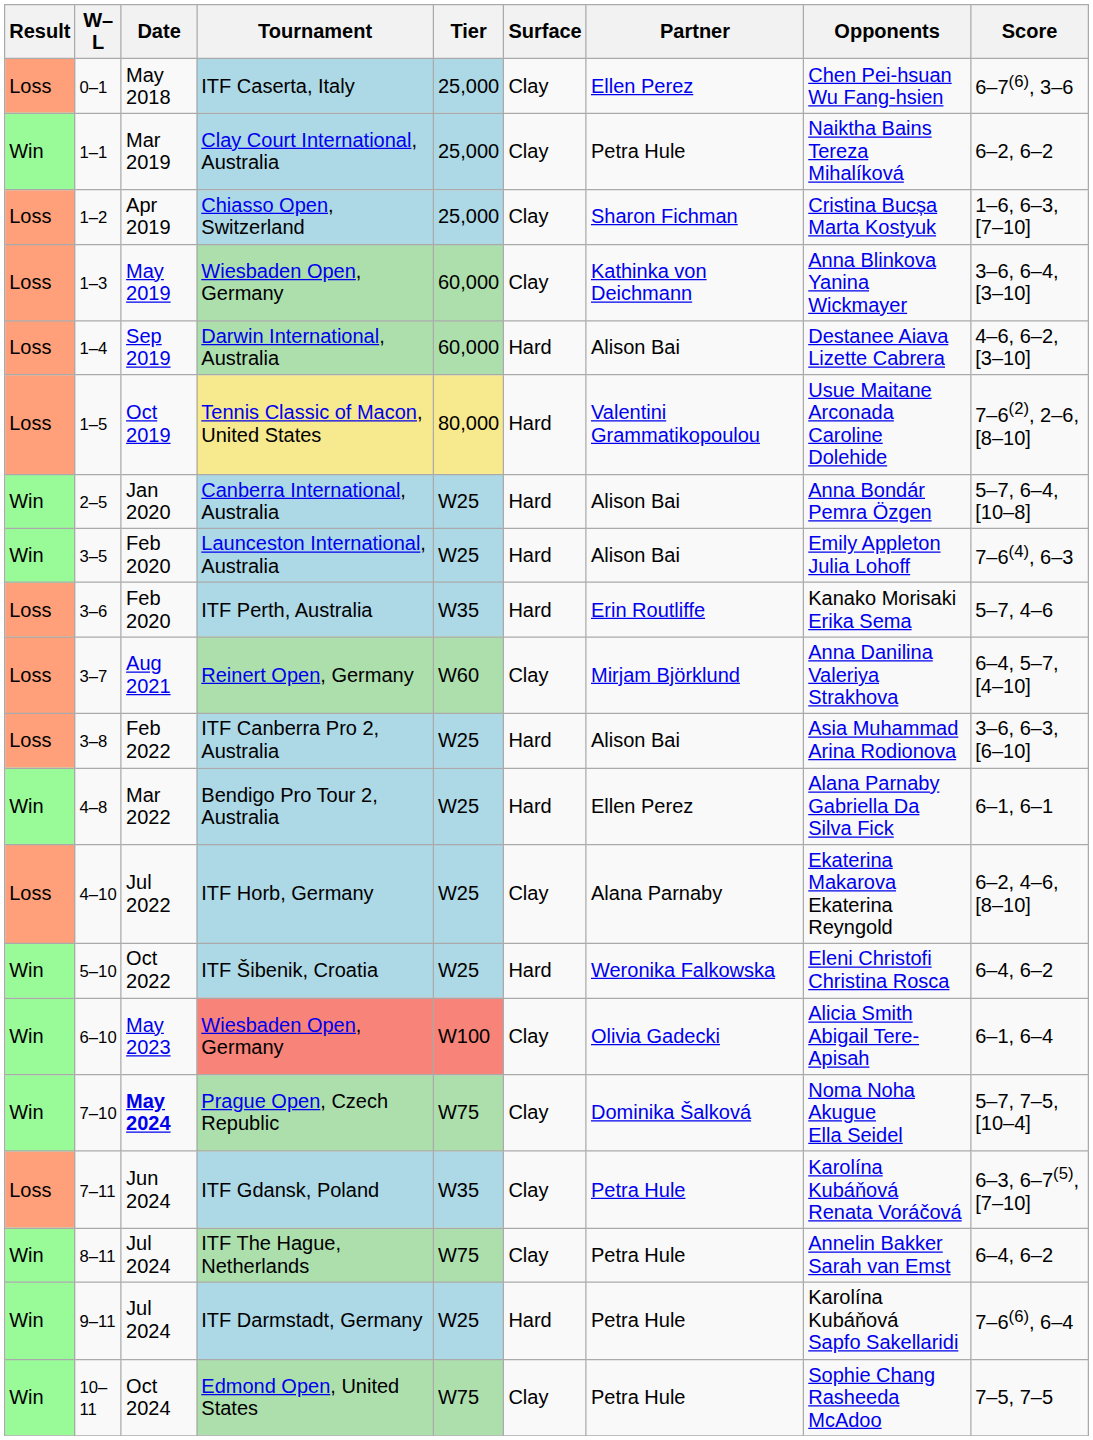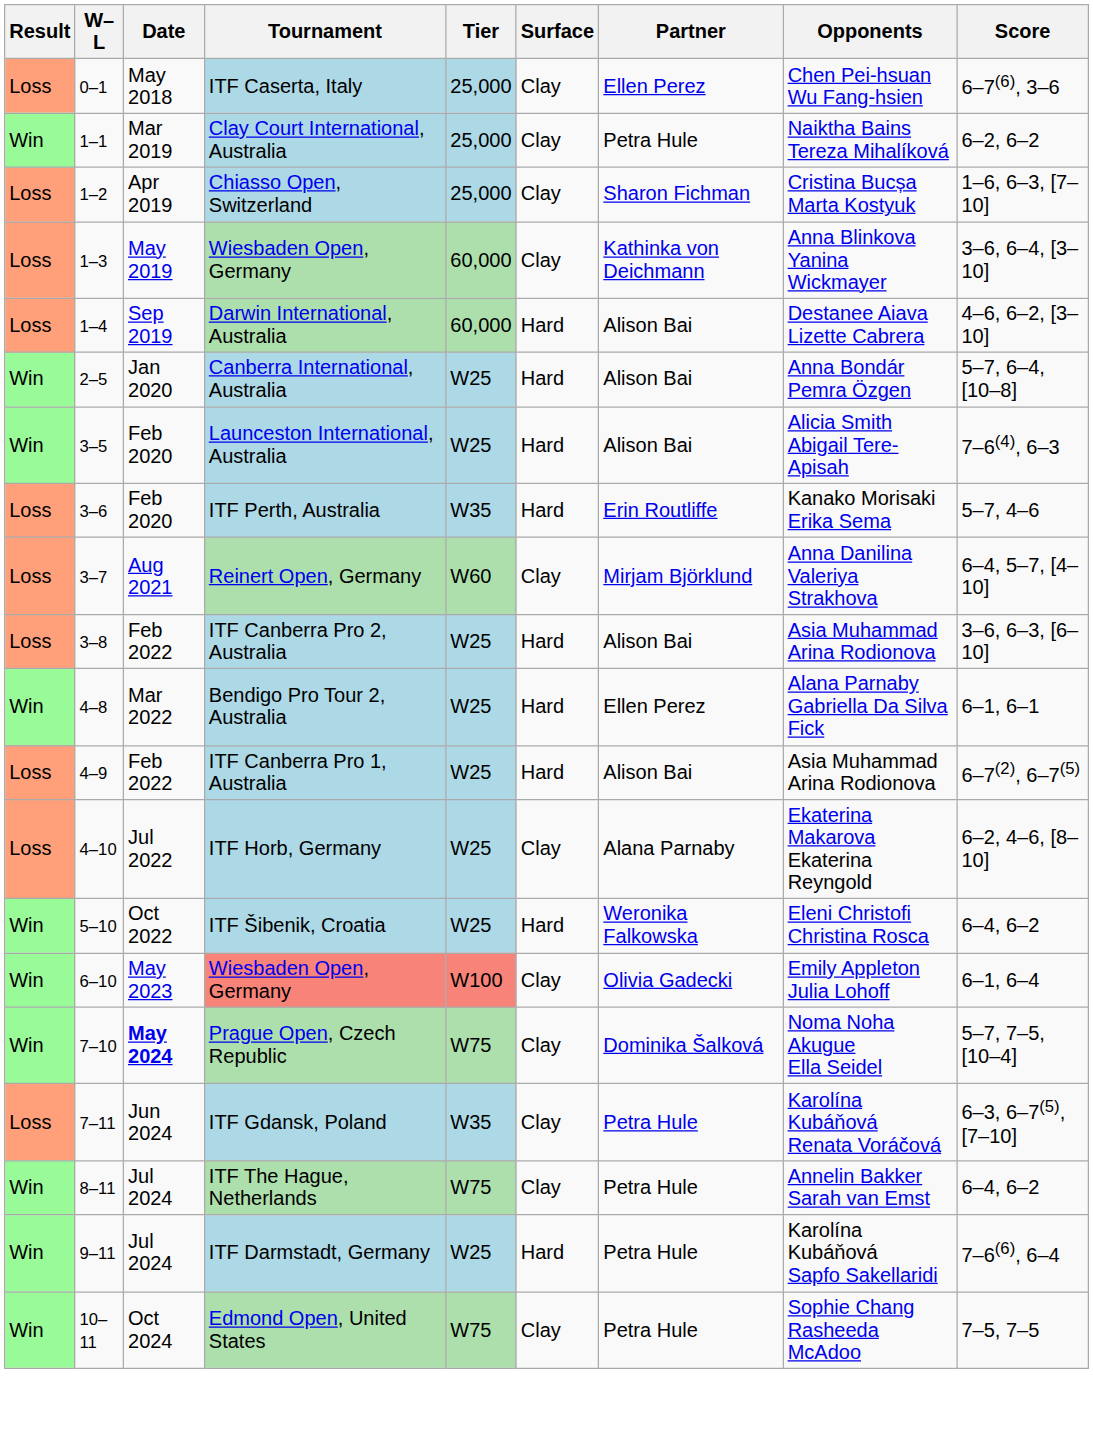- row: Loss | 1–5 | Oct 2019 | Tennis Classic of Macon, United States | 80,000 | Hard | Valentini Grammatikopoulou | Usue Maitane Arconada Caroline Dolehide | 7–6(2), 2–6, [8–10]
Launceston International, Australia | Opponents: Emily Appleton Julia Lohoff -> Alicia Smith Abigail Tere-Apisah
+ row: Loss | 4–9 | Feb 2022 | ITF Canberra Pro 1, Australia | W25 | Hard | Alison Bai | Asia Muhammad Arina Rodionova | 6–7(2), 6–7(5)
6–10 / Wiesbaden Open, Germany | Opponents: Alicia Smith Abigail Tere-Apisah -> Emily Appleton Julia Lohoff
